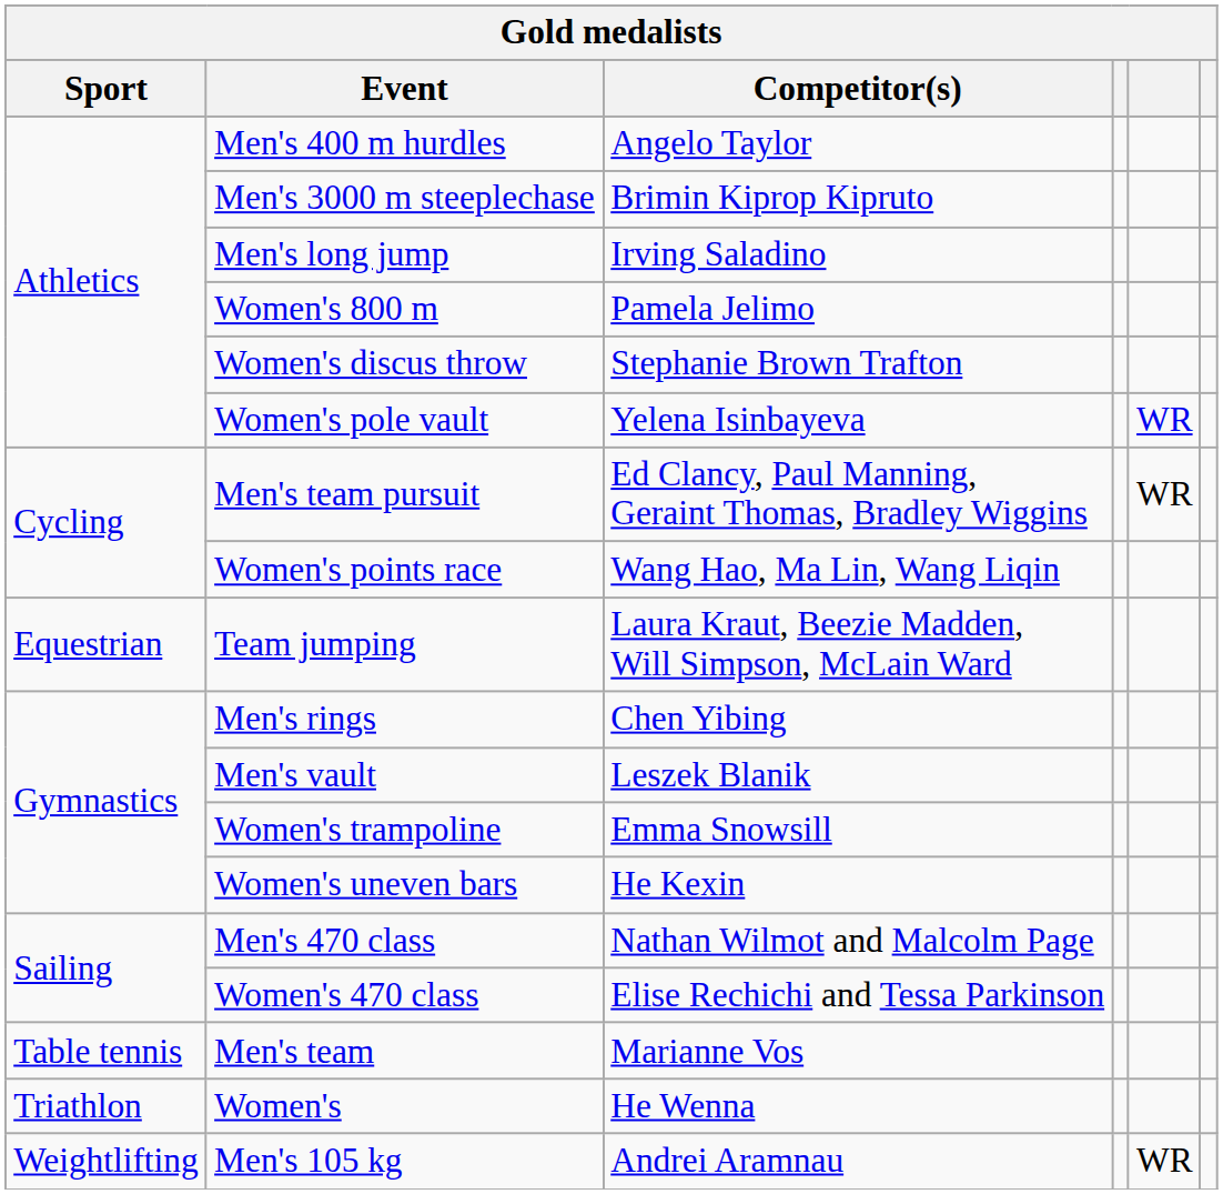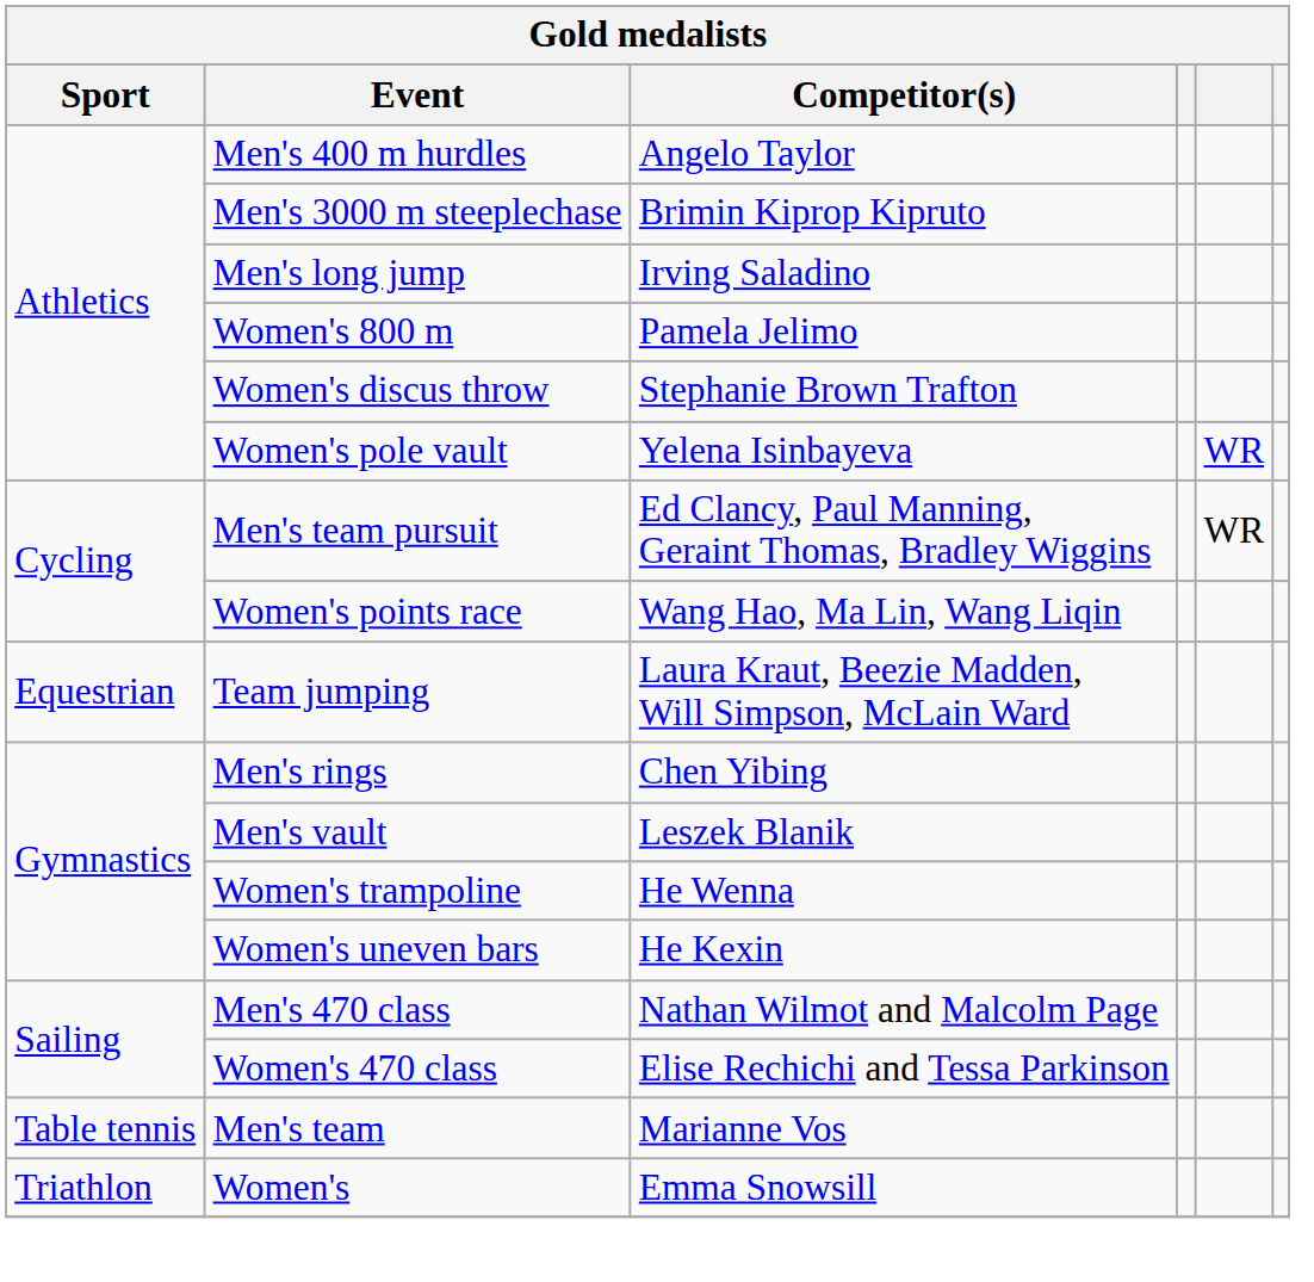Women's trampoline | Competitor(s): Emma Snowsill -> He Wenna
Women's | Competitor(s): He Wenna -> Emma Snowsill
- row: Weightlifting | Men's 105 kg | Andrei Aramnau | WR
